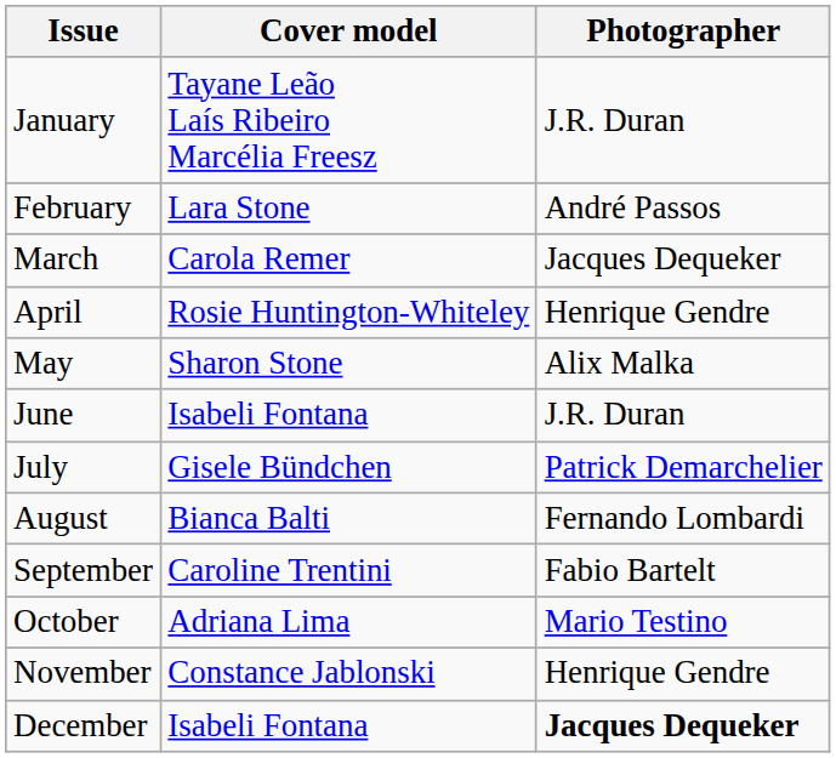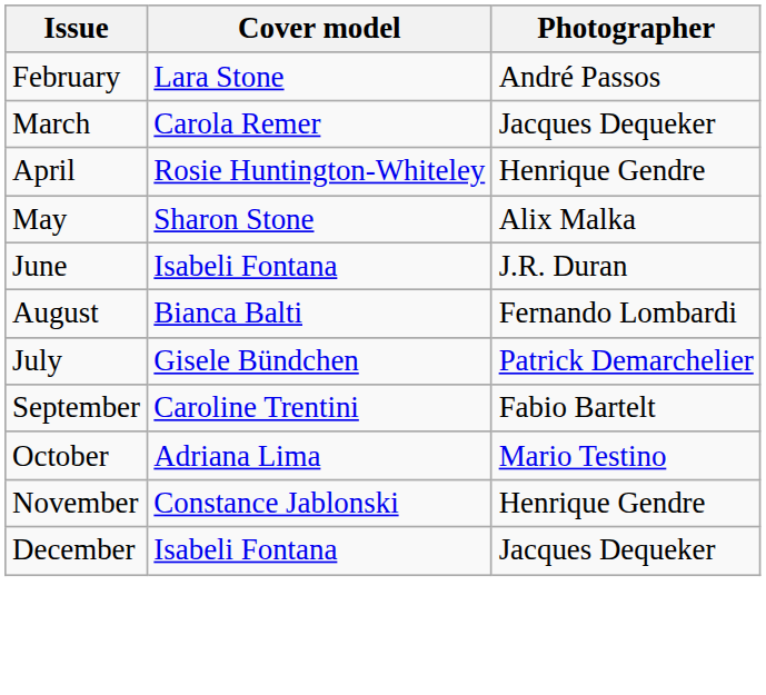- row: January | Tayane Leão Laís Ribeiro Marcélia Freesz | J.R. Duran
rows swapped: July <-> August
December | Photographer: bold -> normal
